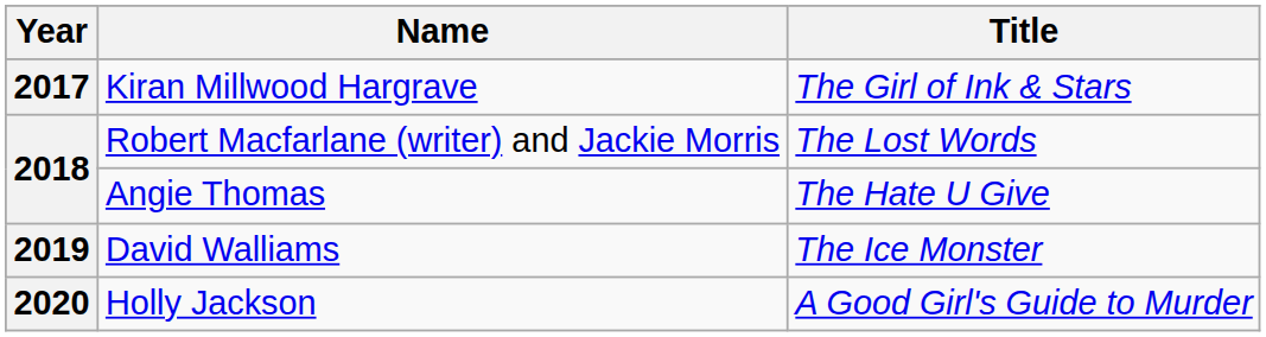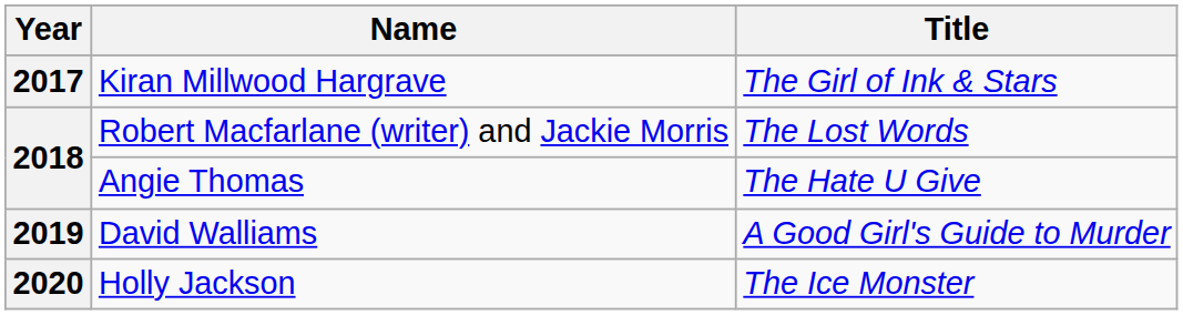David Walliams | Title: The Ice Monster -> A Good Girl's Guide to Murder
Holly Jackson | Title: A Good Girl's Guide to Murder -> The Ice Monster
